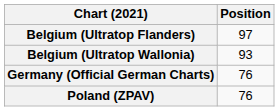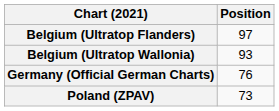Poland (ZPAV) | Position: 76 -> 73
